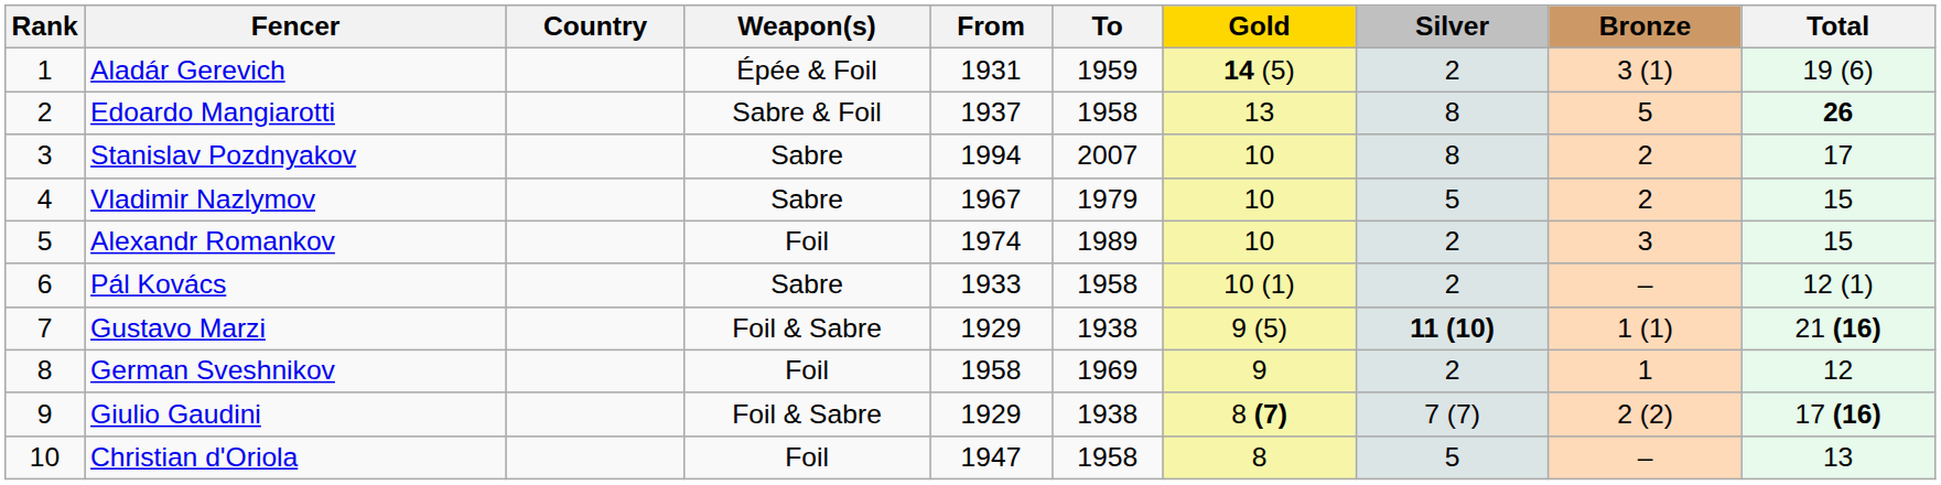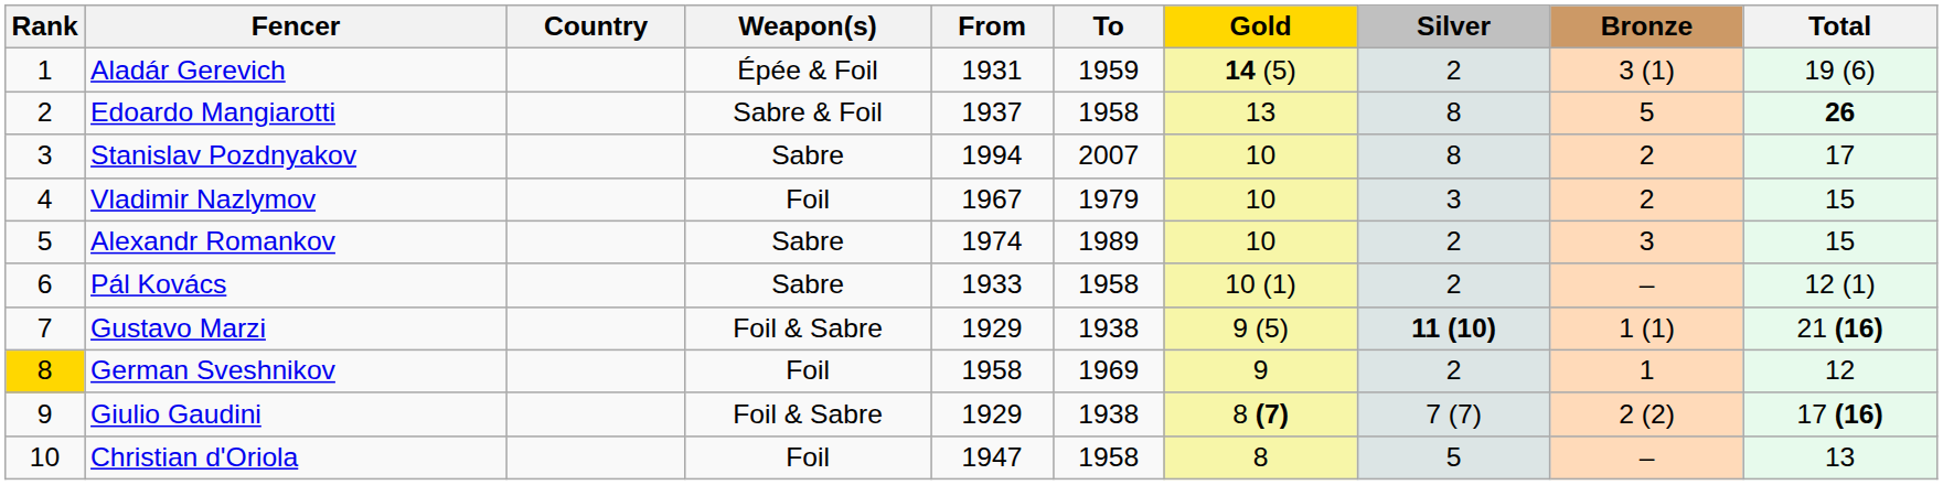Vladimir Nazlymov | Weapon(s): Sabre -> Foil
Vladimir Nazlymov | Silver: 5 -> 3
Alexandr Romankov | Weapon(s): Foil -> Sabre
German Sveshnikov | Rank: no background -> gold background
